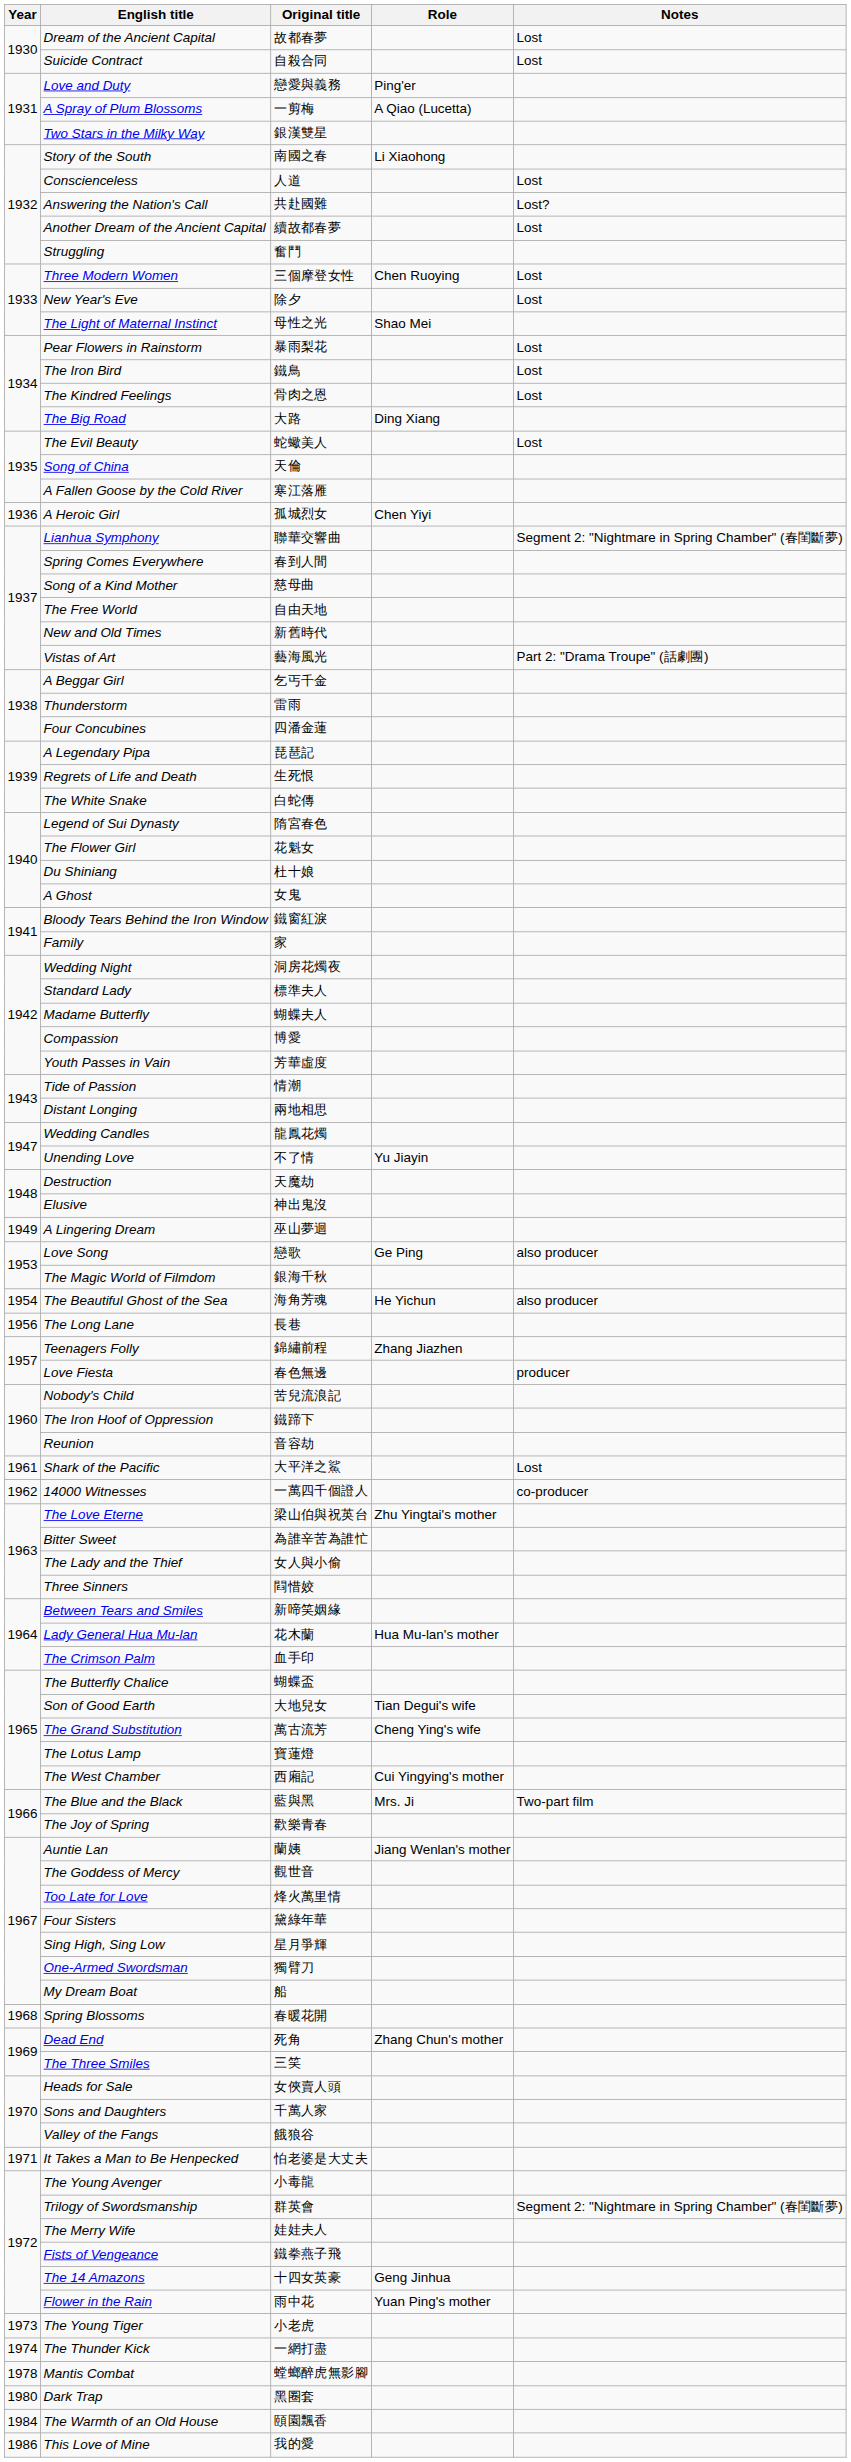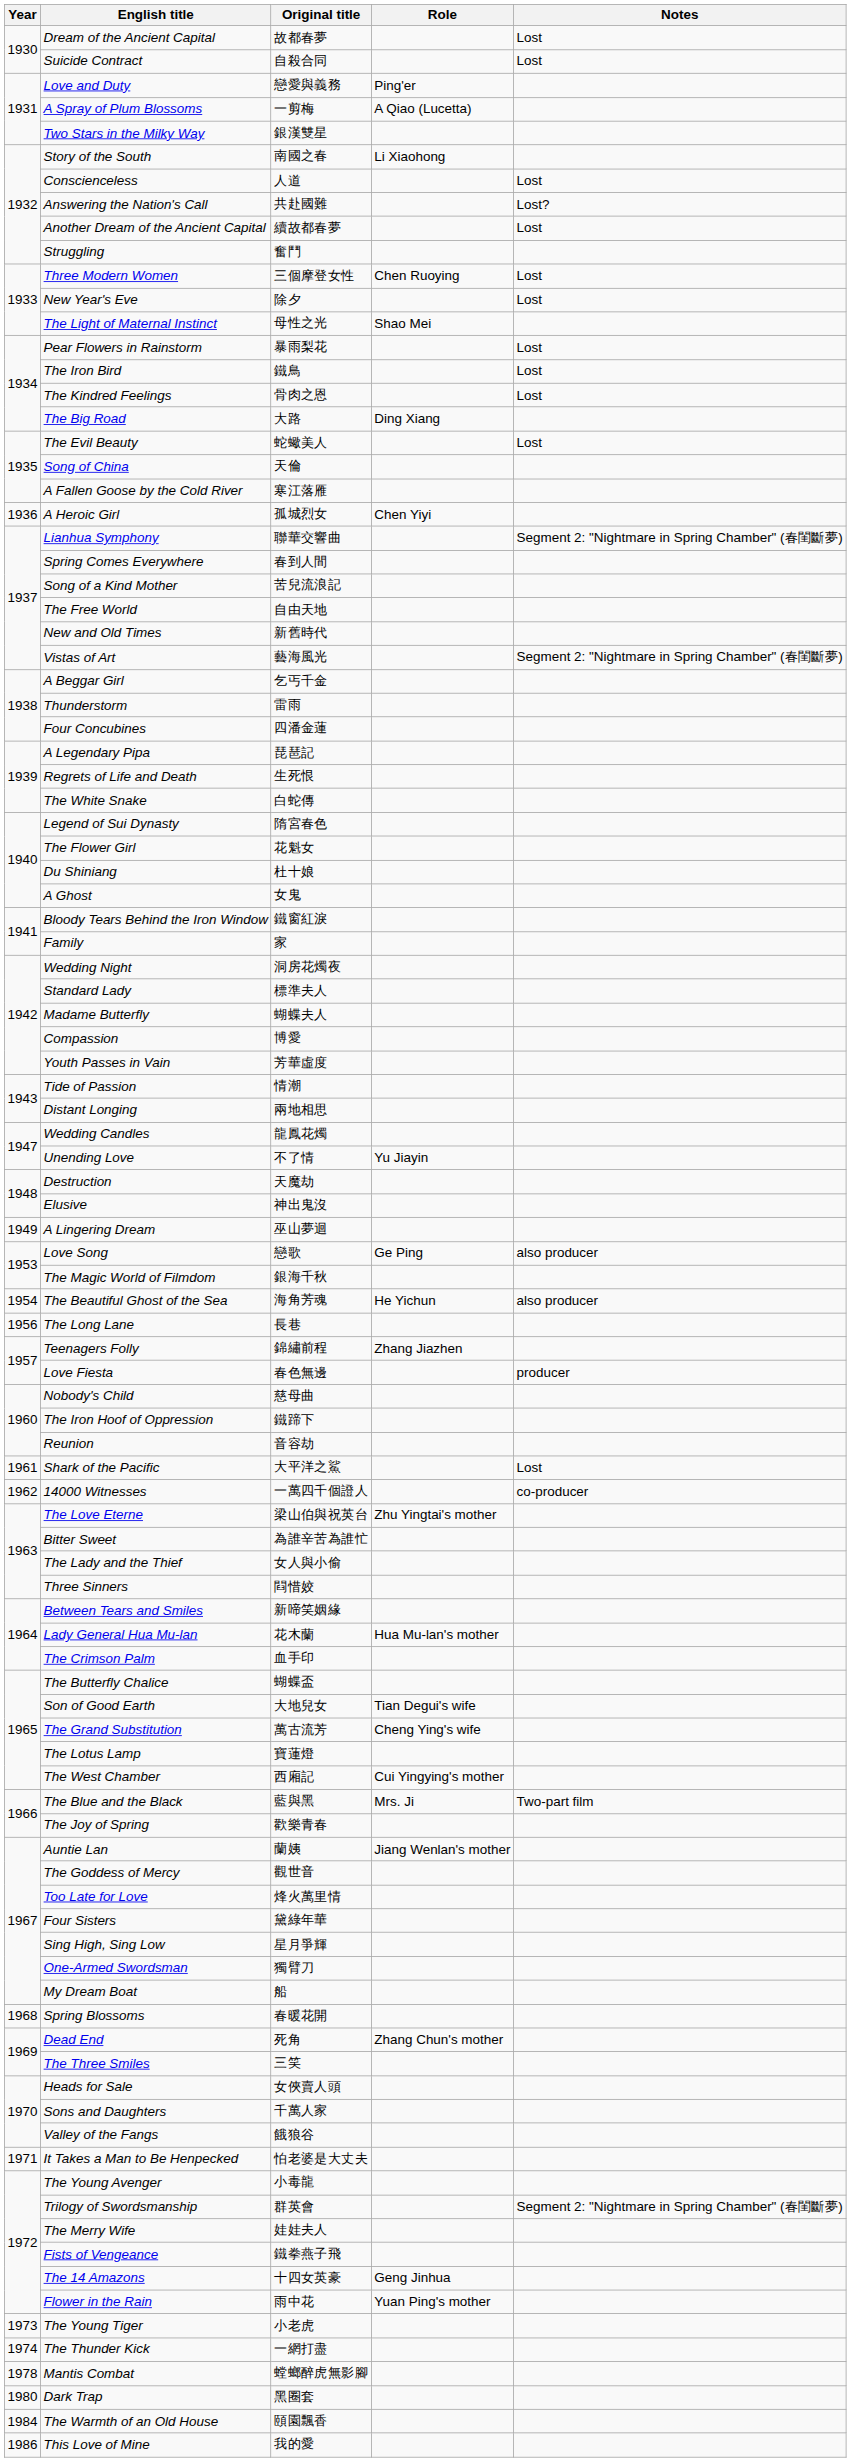Song of a Kind Mother | Original title: 慈母曲 -> 苦兒流浪記
Vistas of Art | Notes: Part 2: "Drama Troupe" (話劇團) -> Segment 2: "Nightmare in Spring Chamber" (春閨斷夢)
Nobody's Child | Original title: 苦兒流浪記 -> 慈母曲
